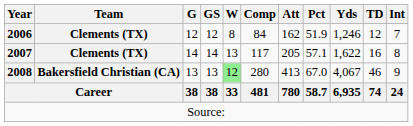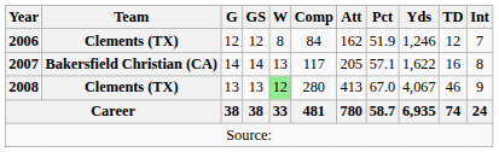2007 | Team: Clements (TX) -> Bakersfield Christian (CA)
2008 | Team: Bakersfield Christian (CA) -> Clements (TX)
